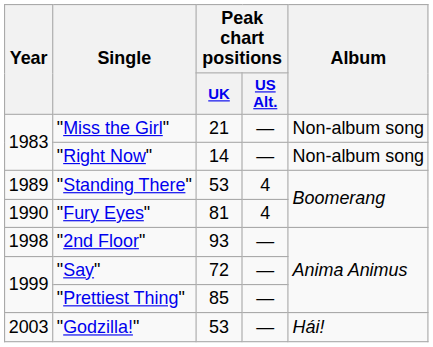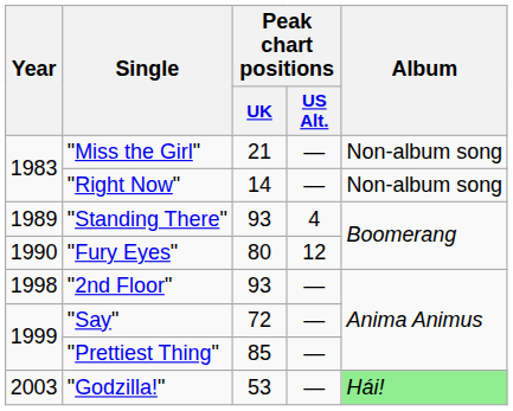"Standing There" | Peak chart positions / UK: 53 -> 93
"Fury Eyes" | Peak chart positions / UK: 81 -> 80
"Fury Eyes" | Peak chart positions / US Alt.: 4 -> 12
"Godzilla!" | Album: no background -> lightgreen background
